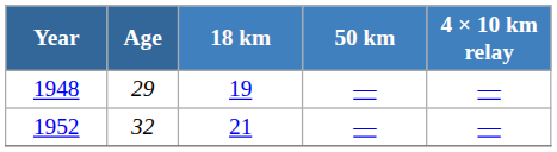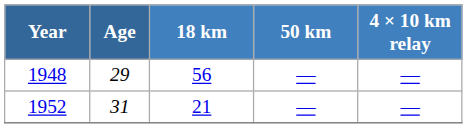1948 | 18 km: 19 -> 56
1952 | Age: 32 -> 31
